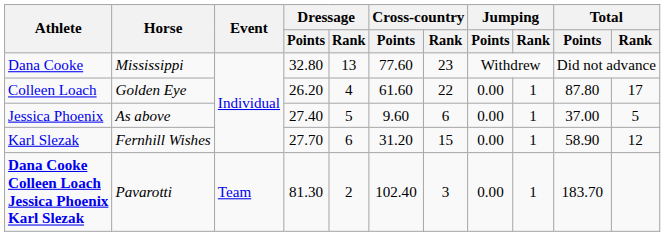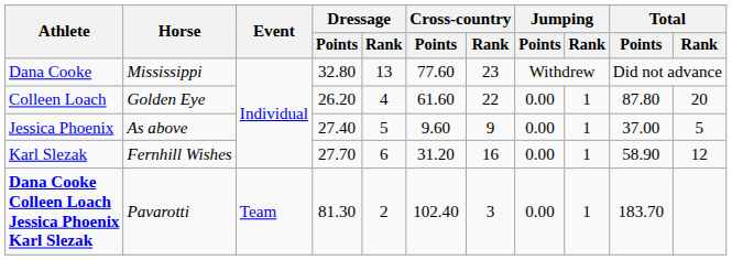Colleen Loach | Total / Rank: 17 -> 20
Jessica Phoenix | Cross-country / Rank: 6 -> 9
Karl Slezak | Cross-country / Rank: 15 -> 16
